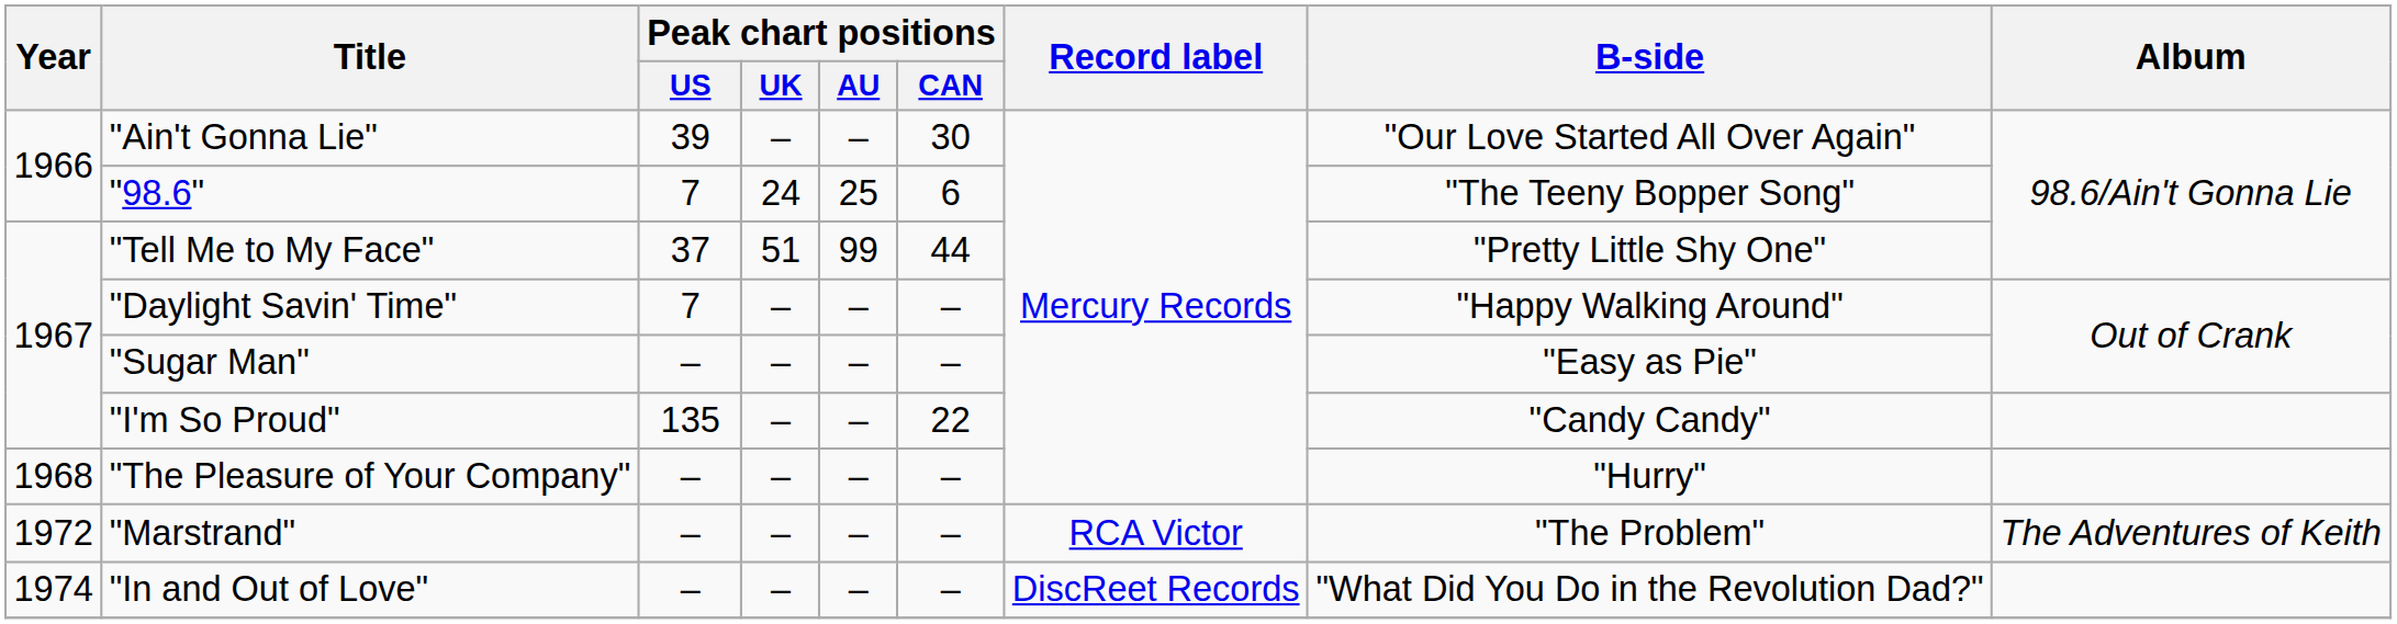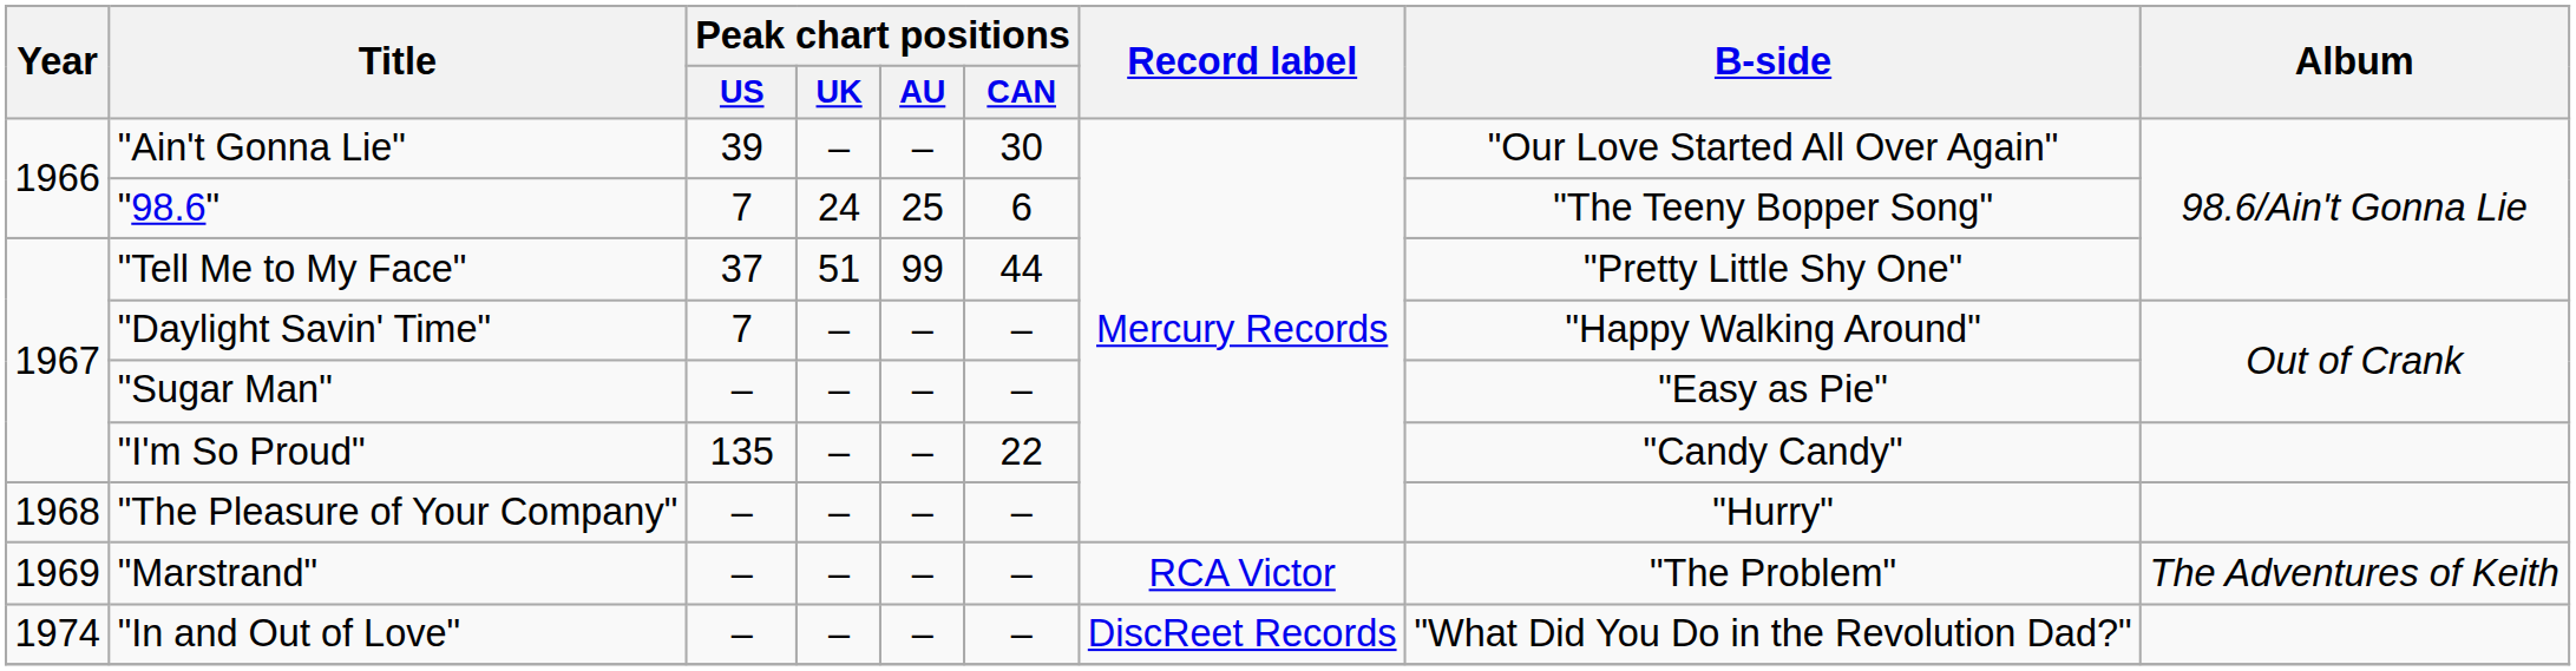"Marstrand" | Year: 1972 -> 1969
